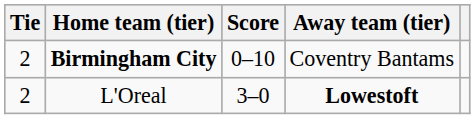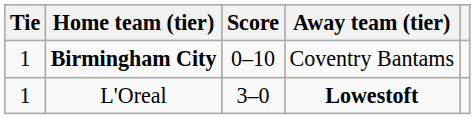Birmingham City | Tie: 2 -> 1
L'Oreal | Tie: 2 -> 1
